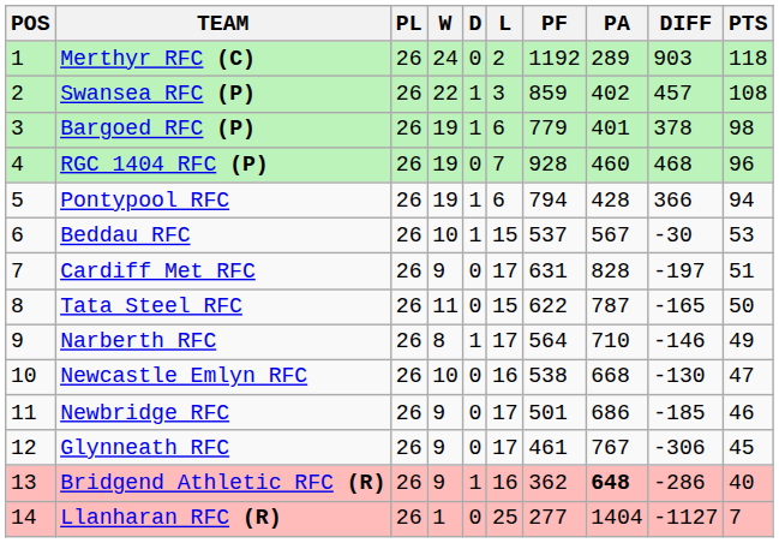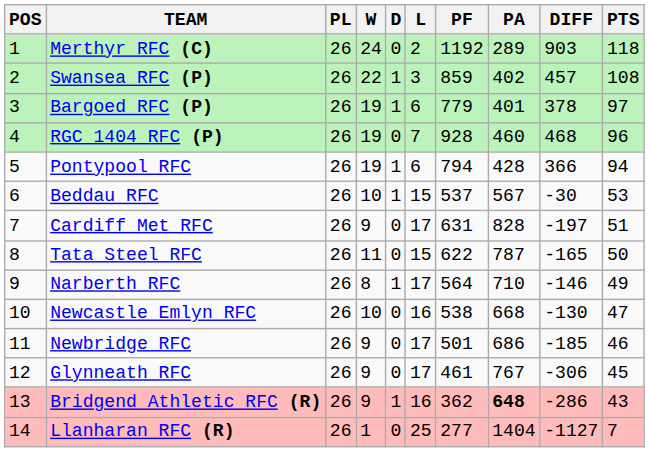Bargoed RFC (P) | PTS: 98 -> 97
Bridgend Athletic RFC (R) | PTS: 40 -> 43
